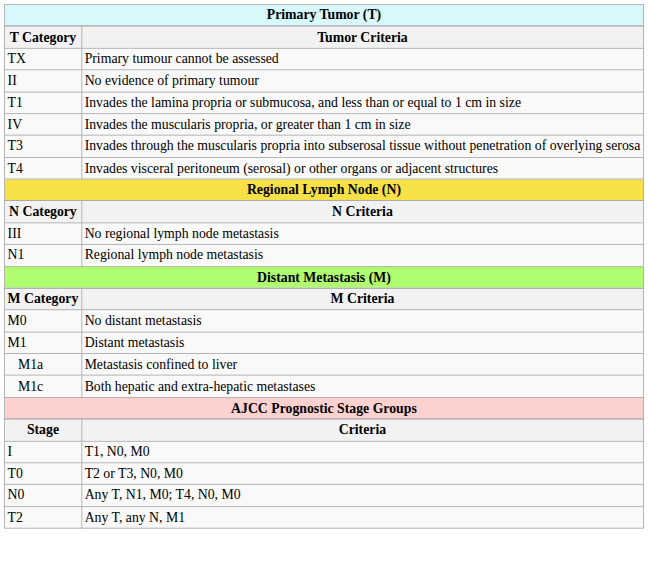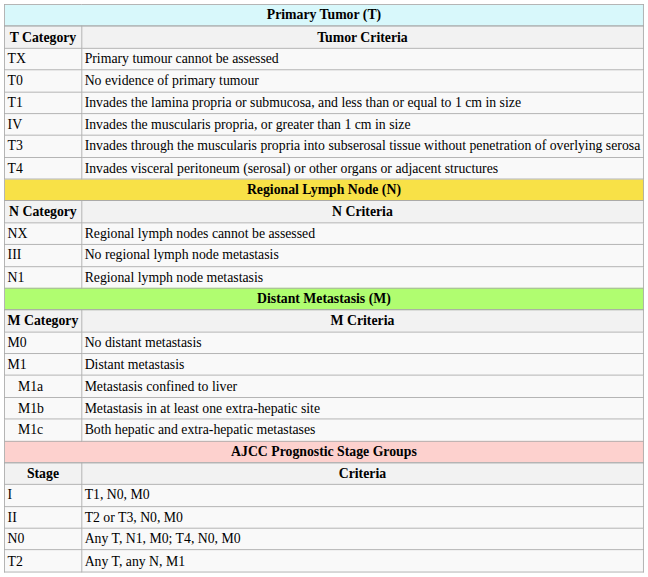No evidence of primary tumour | T Category: II -> T0
+ row: NX | Regional lymph nodes cannot be assessed
+ row: M1b | Metastasis in at least one extra-hepatic site
T2 or T3, N0, M0 | T Category: T0 -> II
